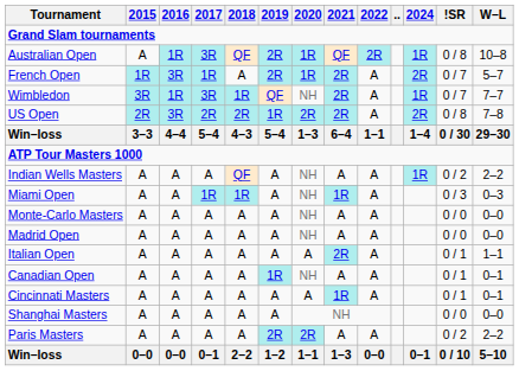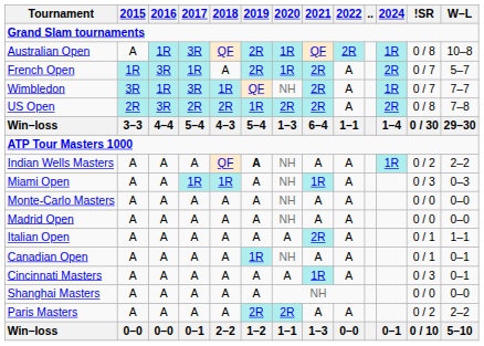Indian Wells Masters | 2019: normal -> bold
Cincinnati Masters | !SR: 0 / 1 -> 0 / 3
